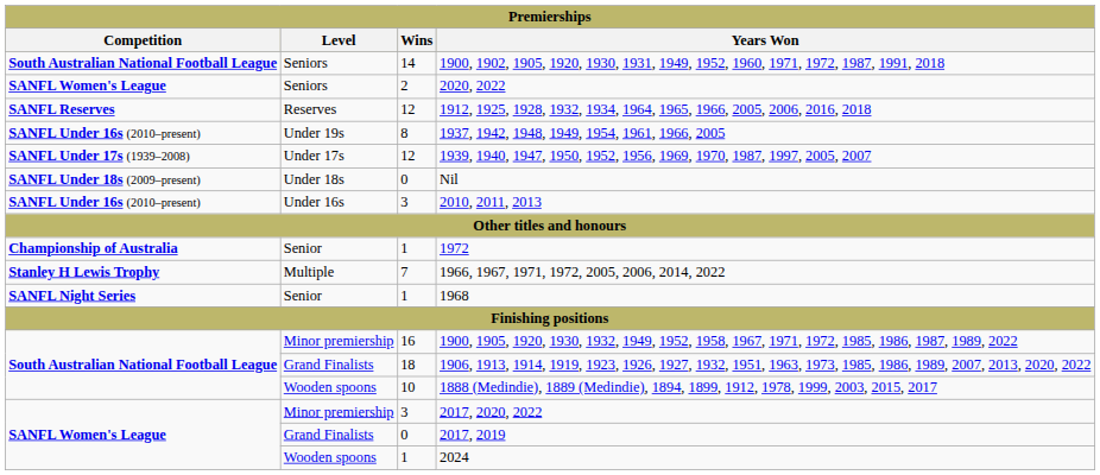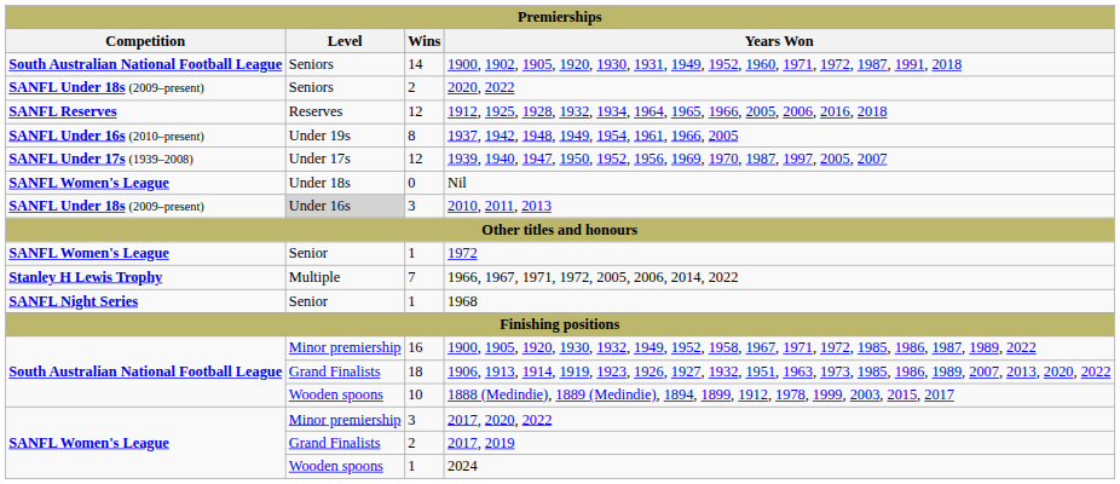2020, 2022 | Competition: SANFL Women's League -> SANFL Under 18s (2009–present)
Nil | Competition: SANFL Under 18s (2009–present) -> SANFL Women's League
2010, 2011, 2013 | Competition: SANFL Under 16s (2010–present) -> SANFL Under 18s (2009–present)
2010, 2011, 2013 | Level: no background -> lightgrey background
1972 | Competition: Championship of Australia -> SANFL Women's League
2017, 2019 | Wins: 0 -> 2
